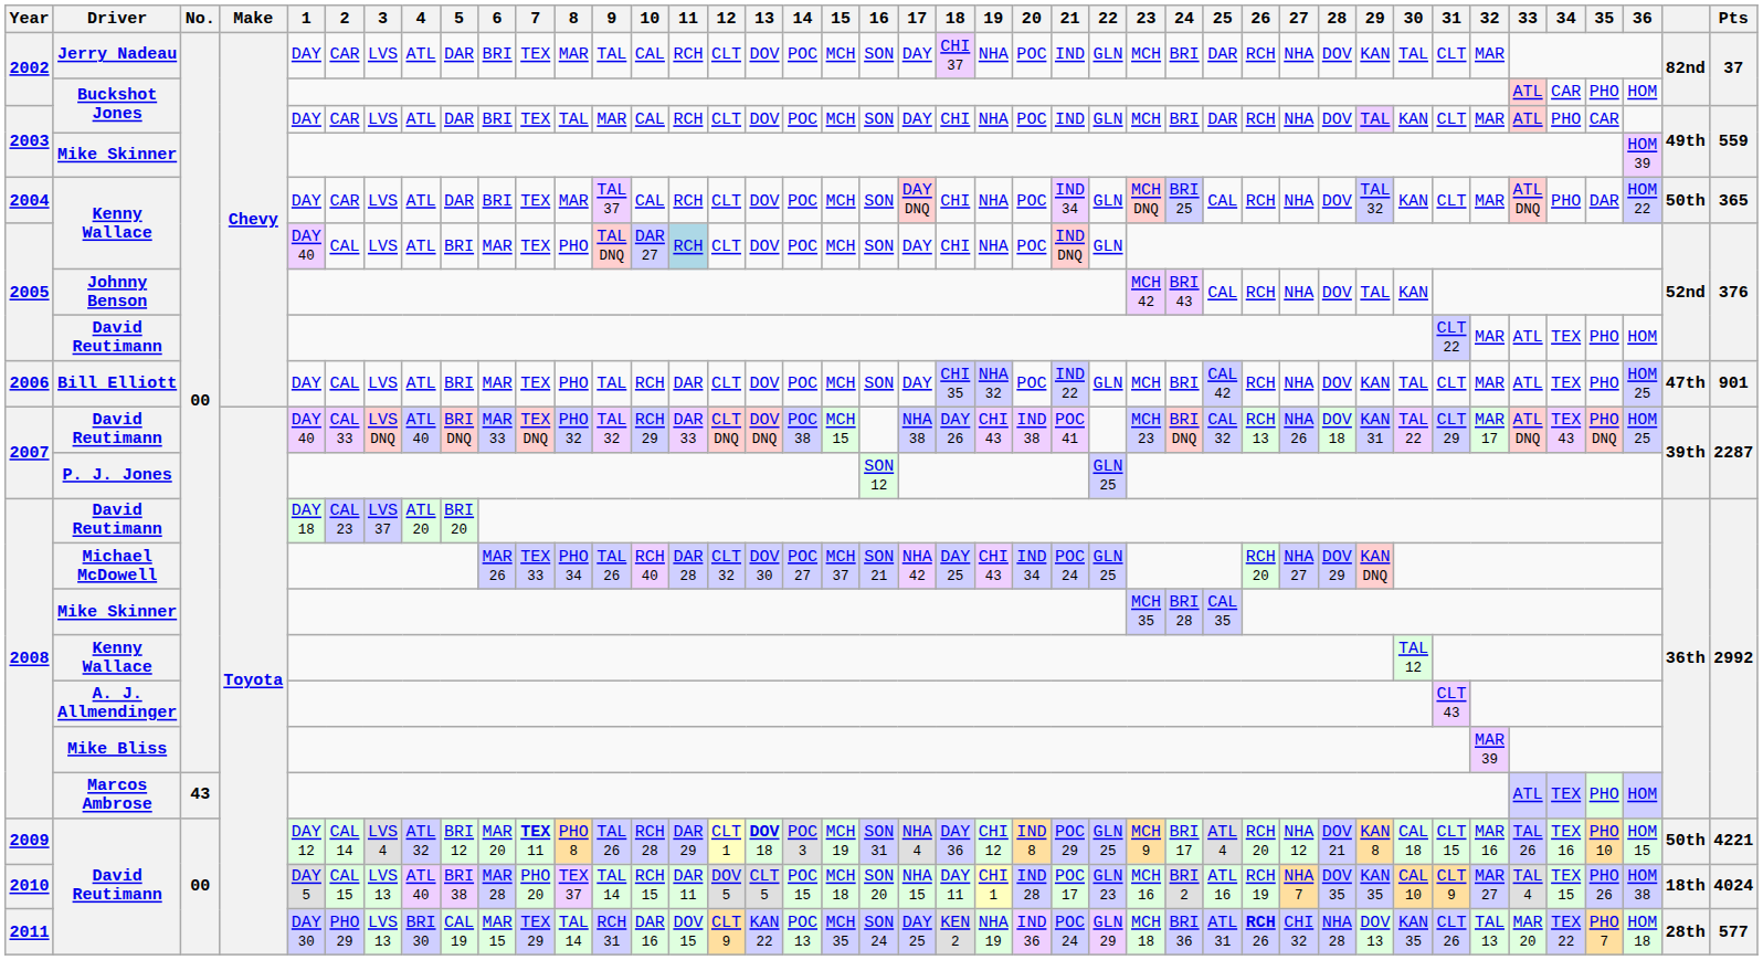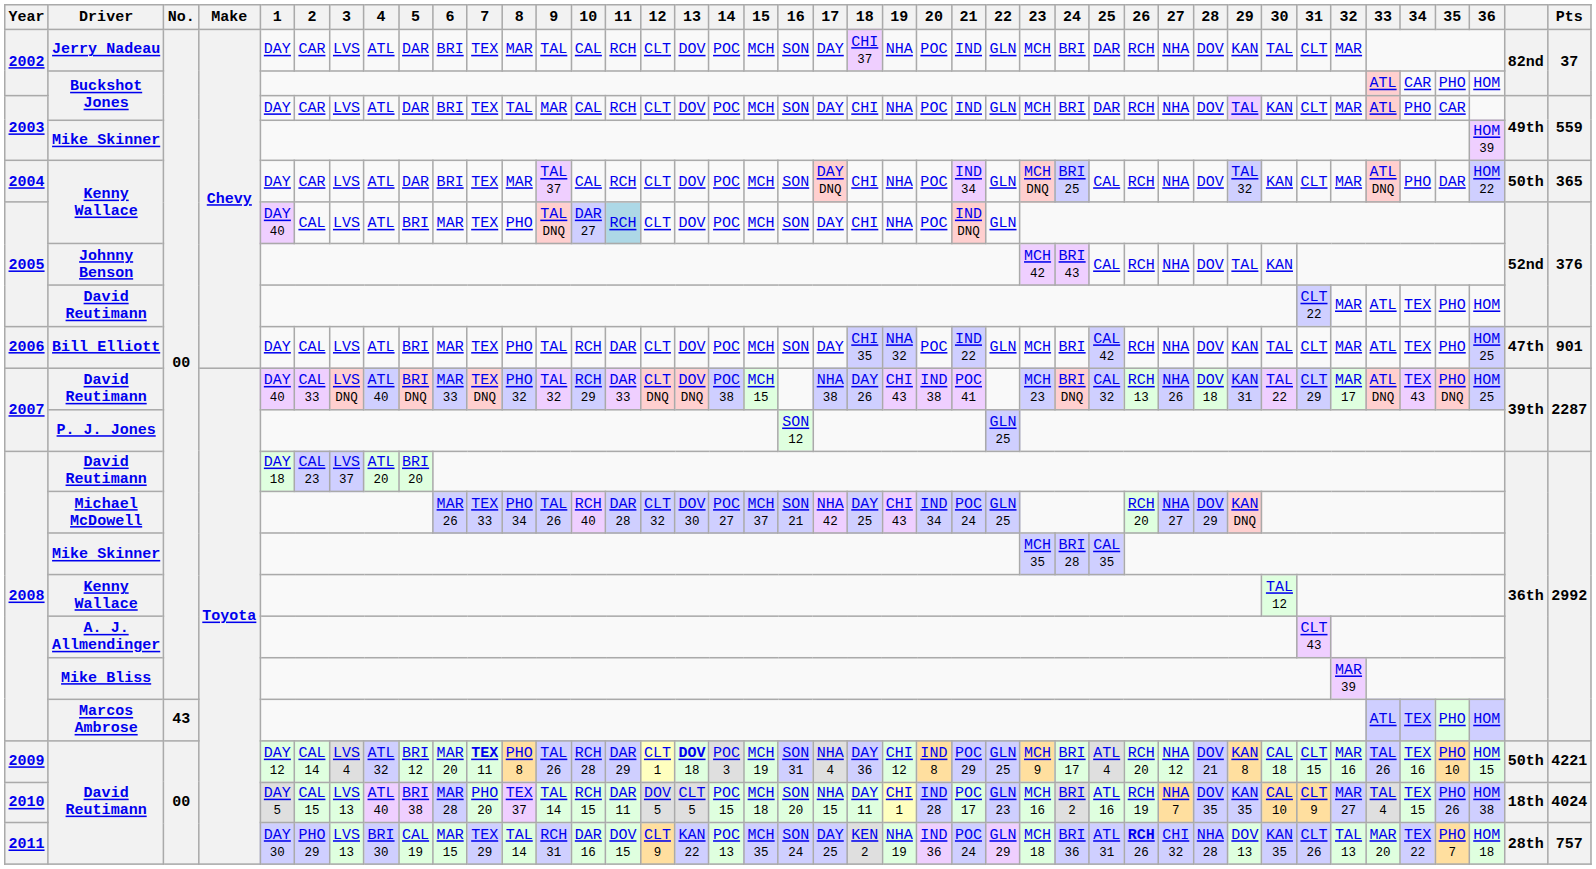2011 / David Reutimann | Pts: 577 -> 757
